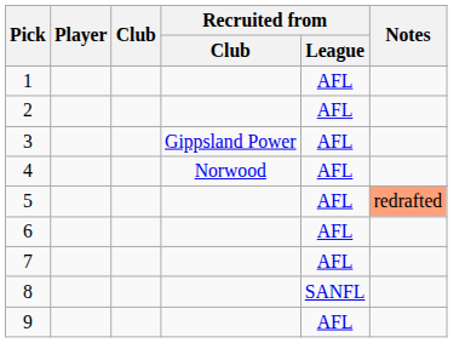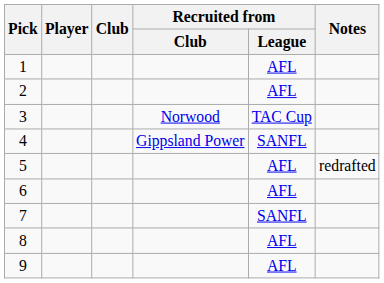3 | Recruited from / Club: Gippsland Power -> Norwood
3 | Recruited from / League: AFL -> TAC Cup
4 | Recruited from / Club: Norwood -> Gippsland Power
4 | Recruited from / League: AFL -> SANFL
5 | Notes: lightsalmon background -> no background
7 | Recruited from / League: AFL -> SANFL
8 | Recruited from / League: SANFL -> AFL
